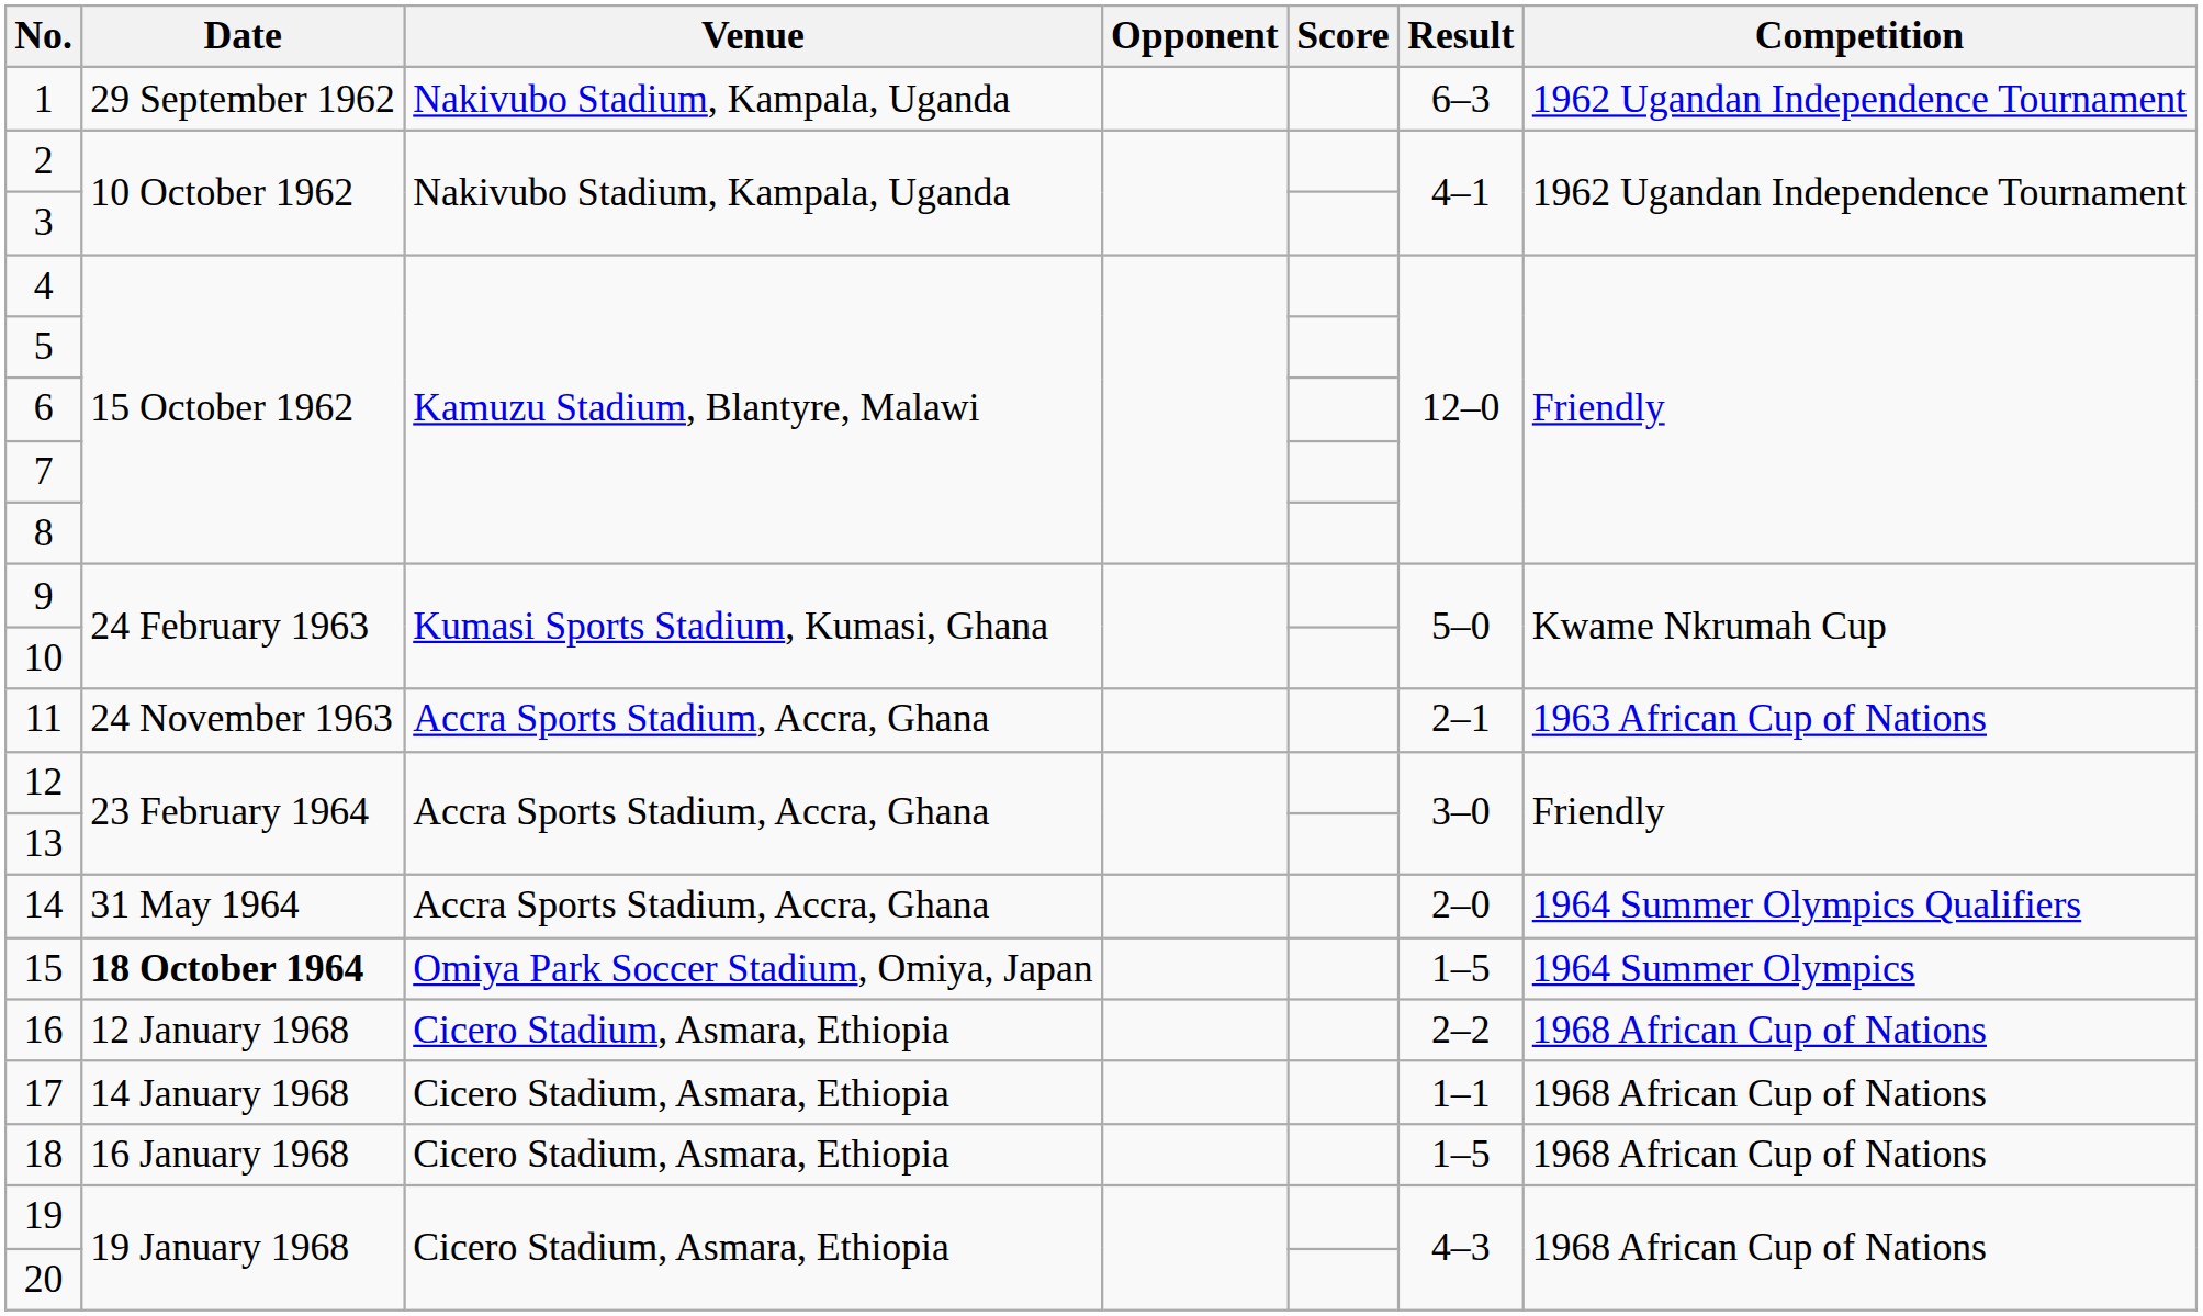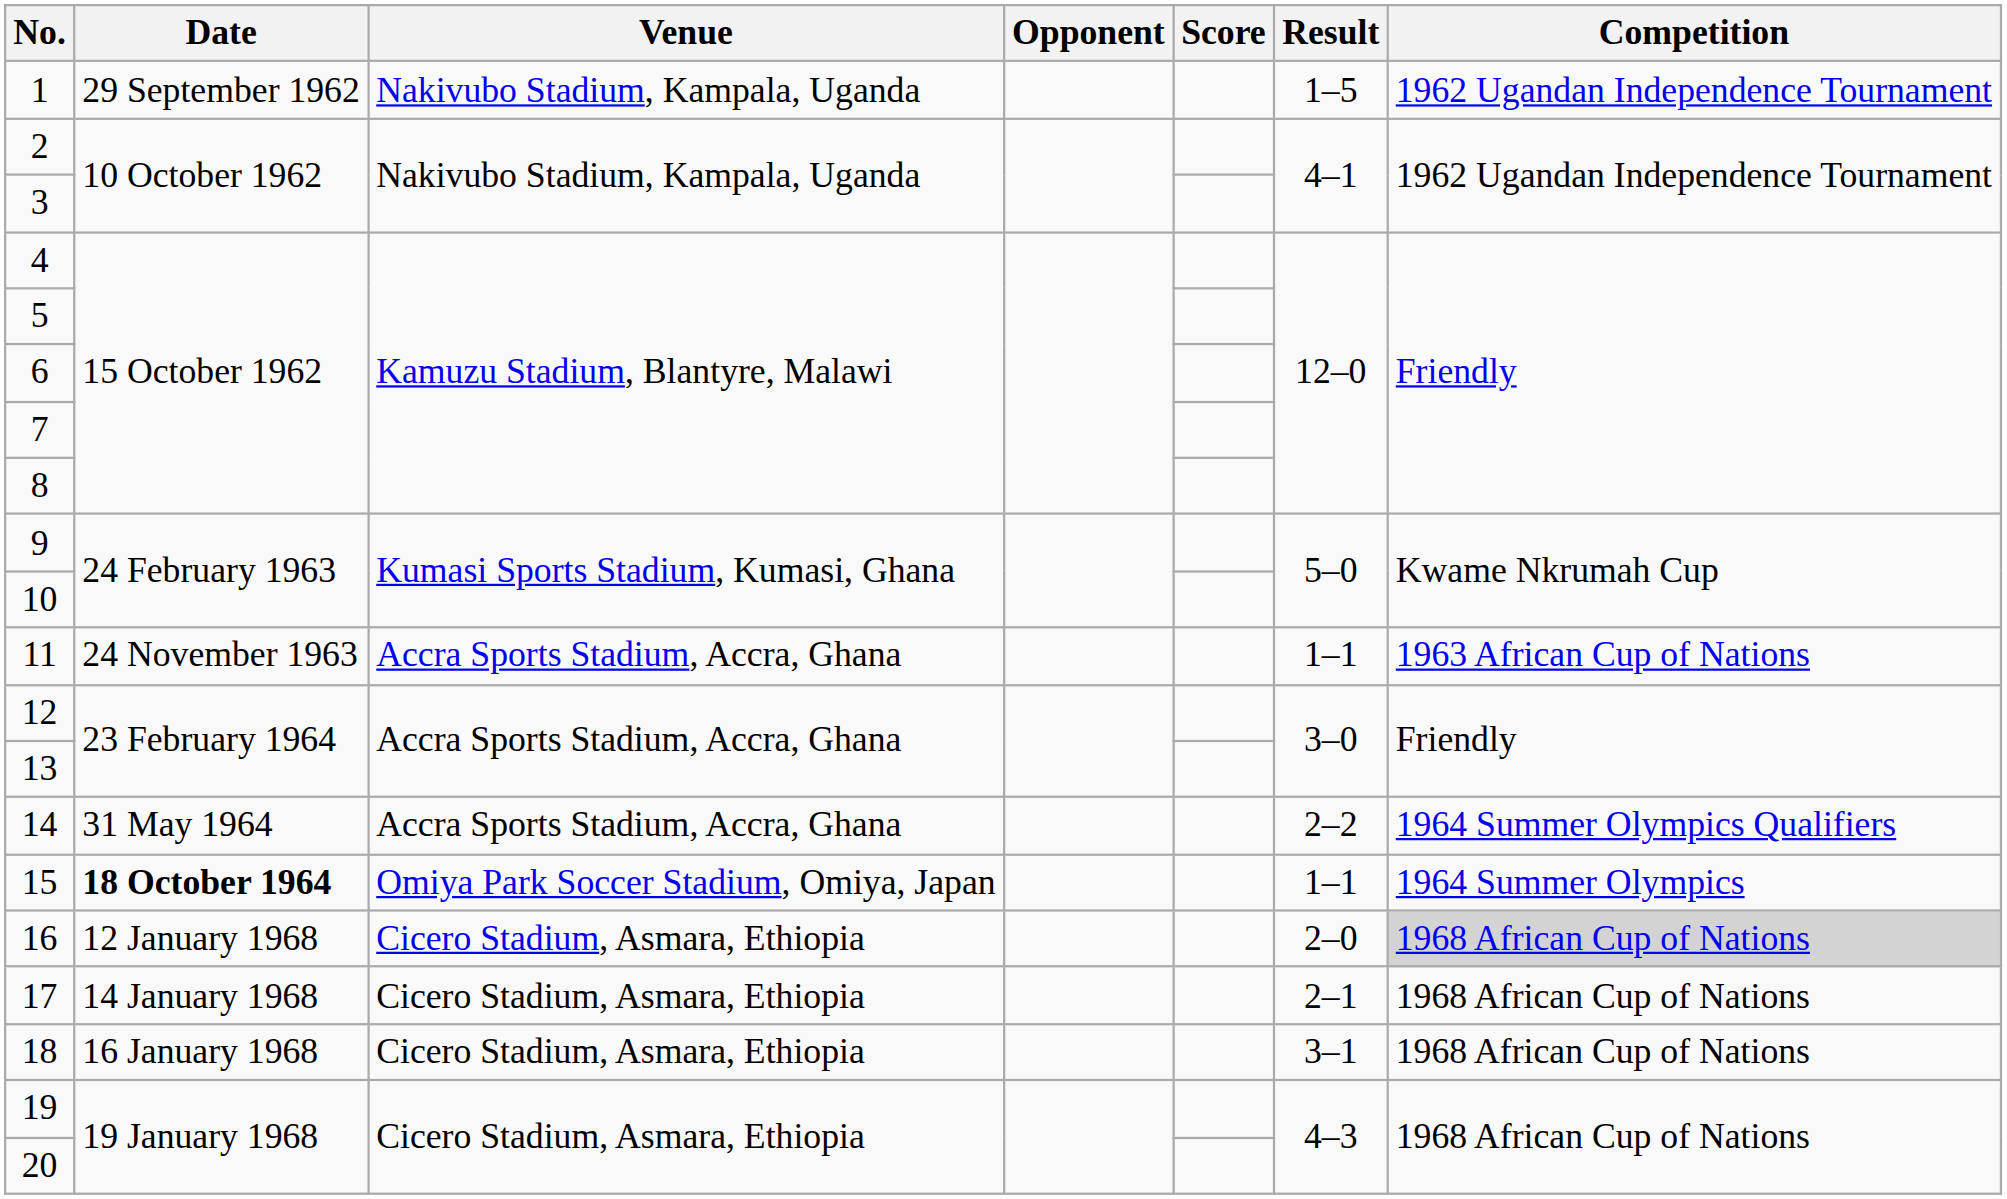1 | Result: 6–3 -> 1–5
11 | Result: 2–1 -> 1–1
14 | Result: 2–0 -> 2–2
15 | Result: 1–5 -> 1–1
16 | Result: 2–2 -> 2–0
16 | Competition: no background -> lightgrey background
17 | Result: 1–1 -> 2–1
18 | Result: 1–5 -> 3–1
